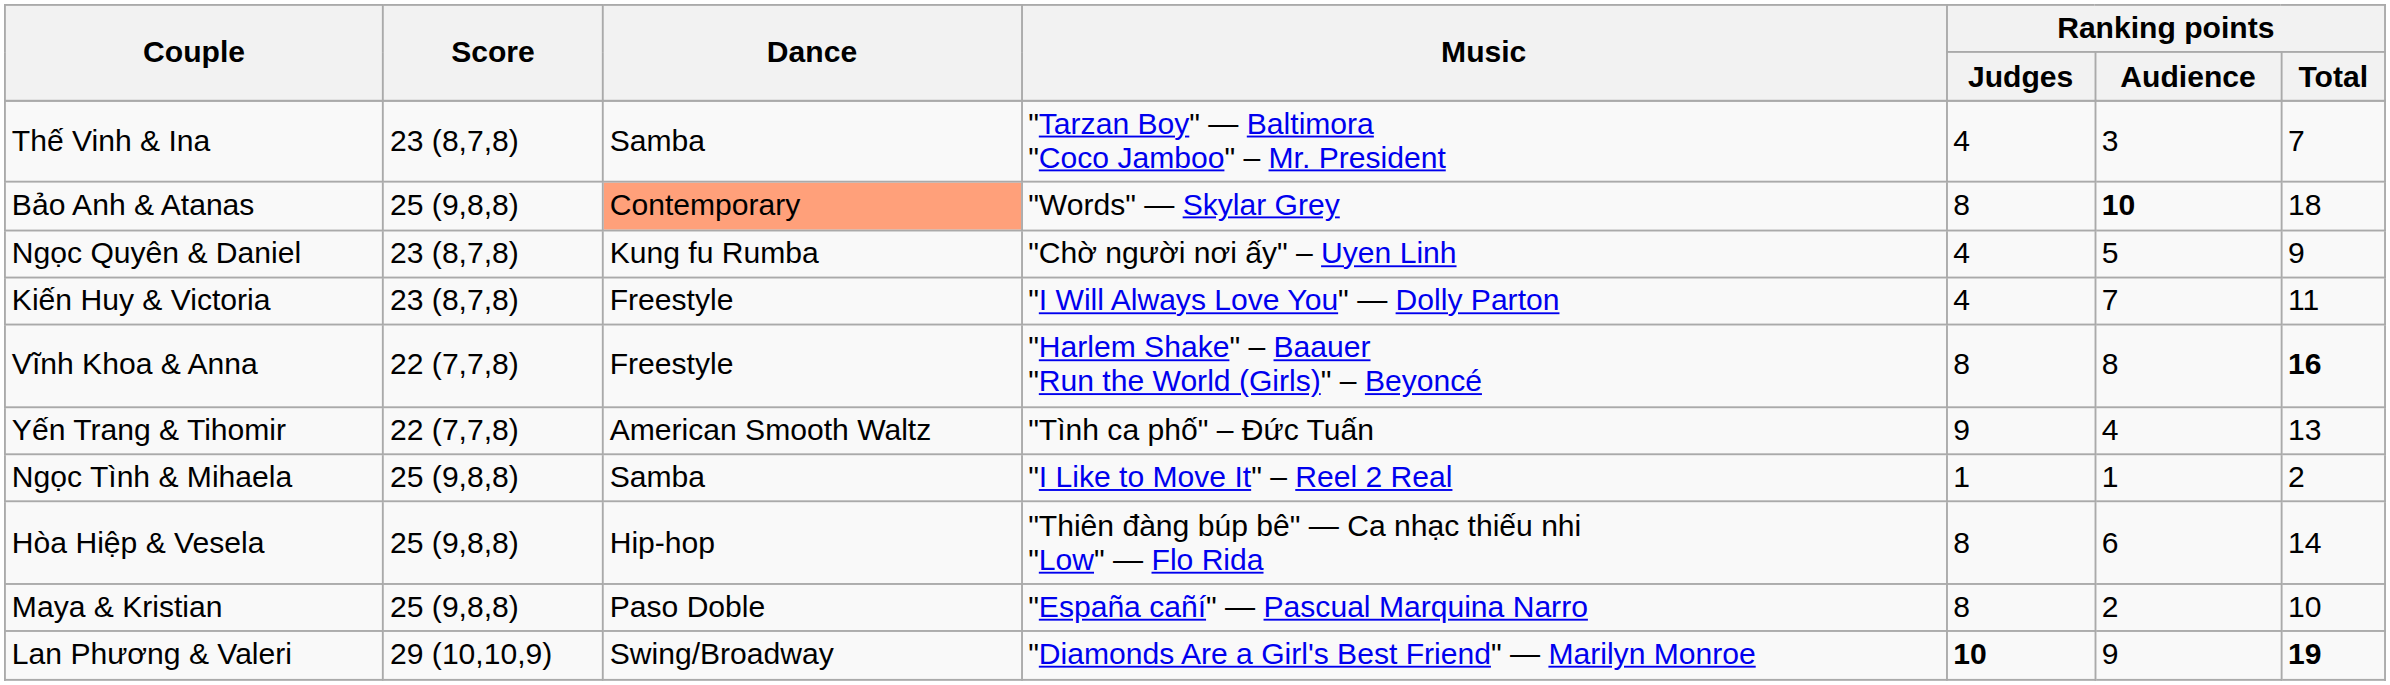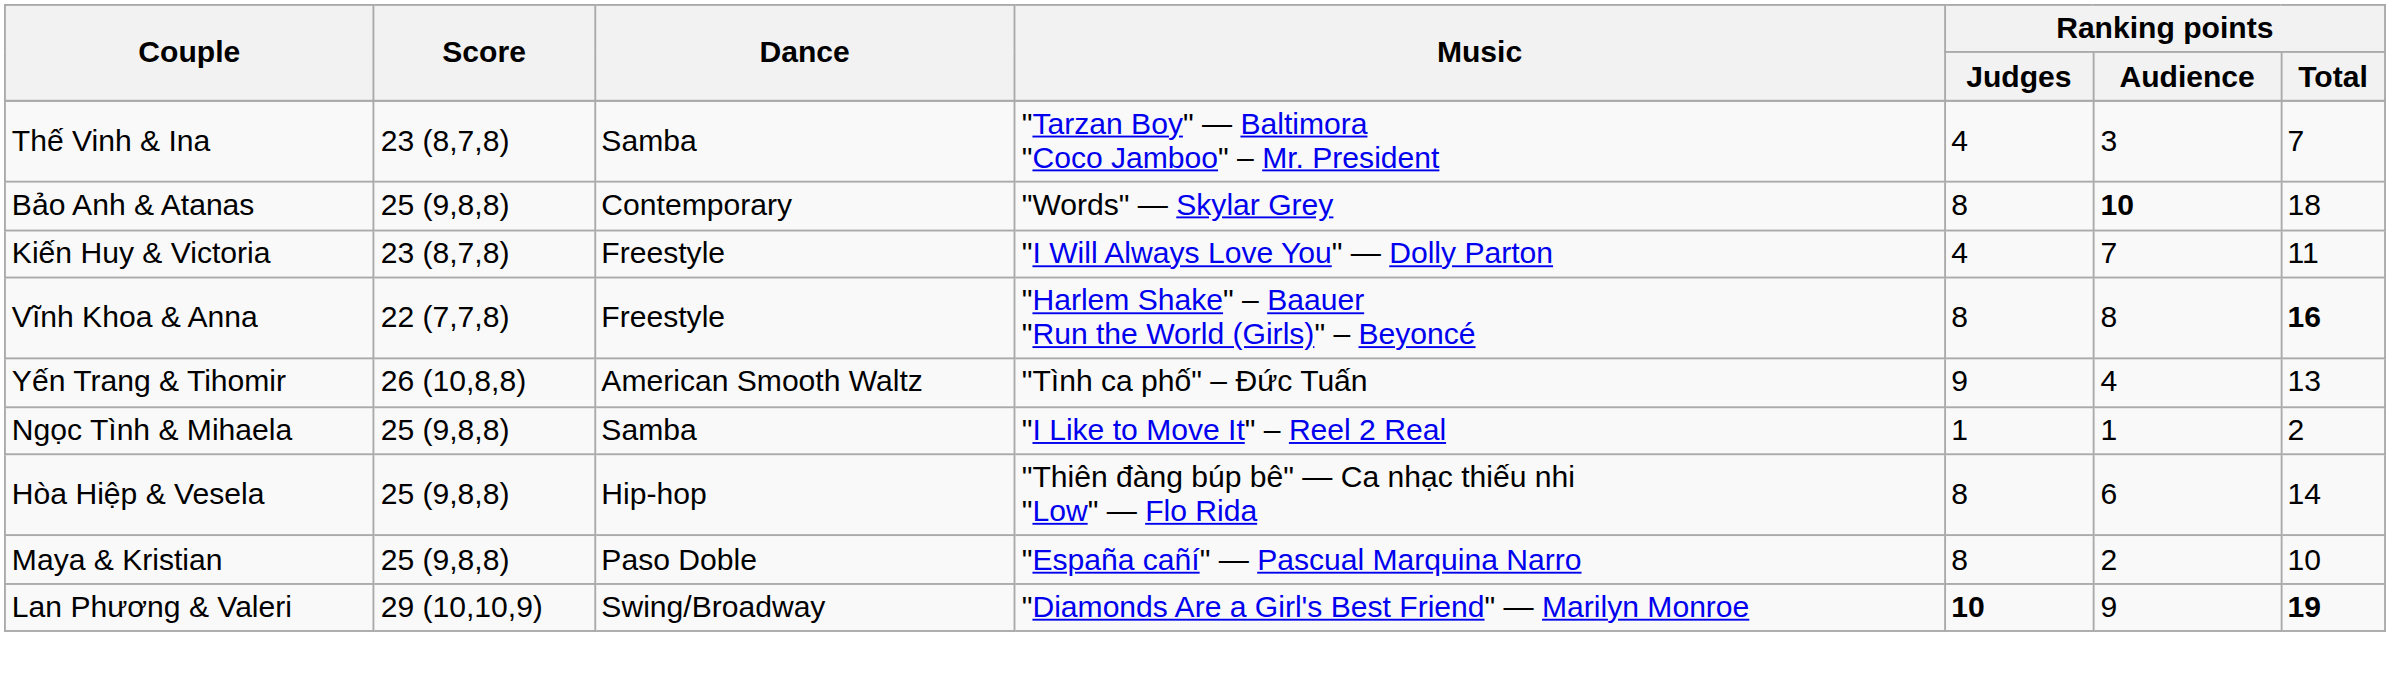Bảo Anh & Atanas | Dance: lightsalmon background -> no background
- row: Ngọc Quyên & Daniel | 23 (8,7,8) | Kung fu Rumba | "Chờ người nơi ấy" – Uyen Linh | 4 | 5 | 9
Yến Trang & Tihomir | Score: 22 (7,7,8) -> 26 (10,8,8)
